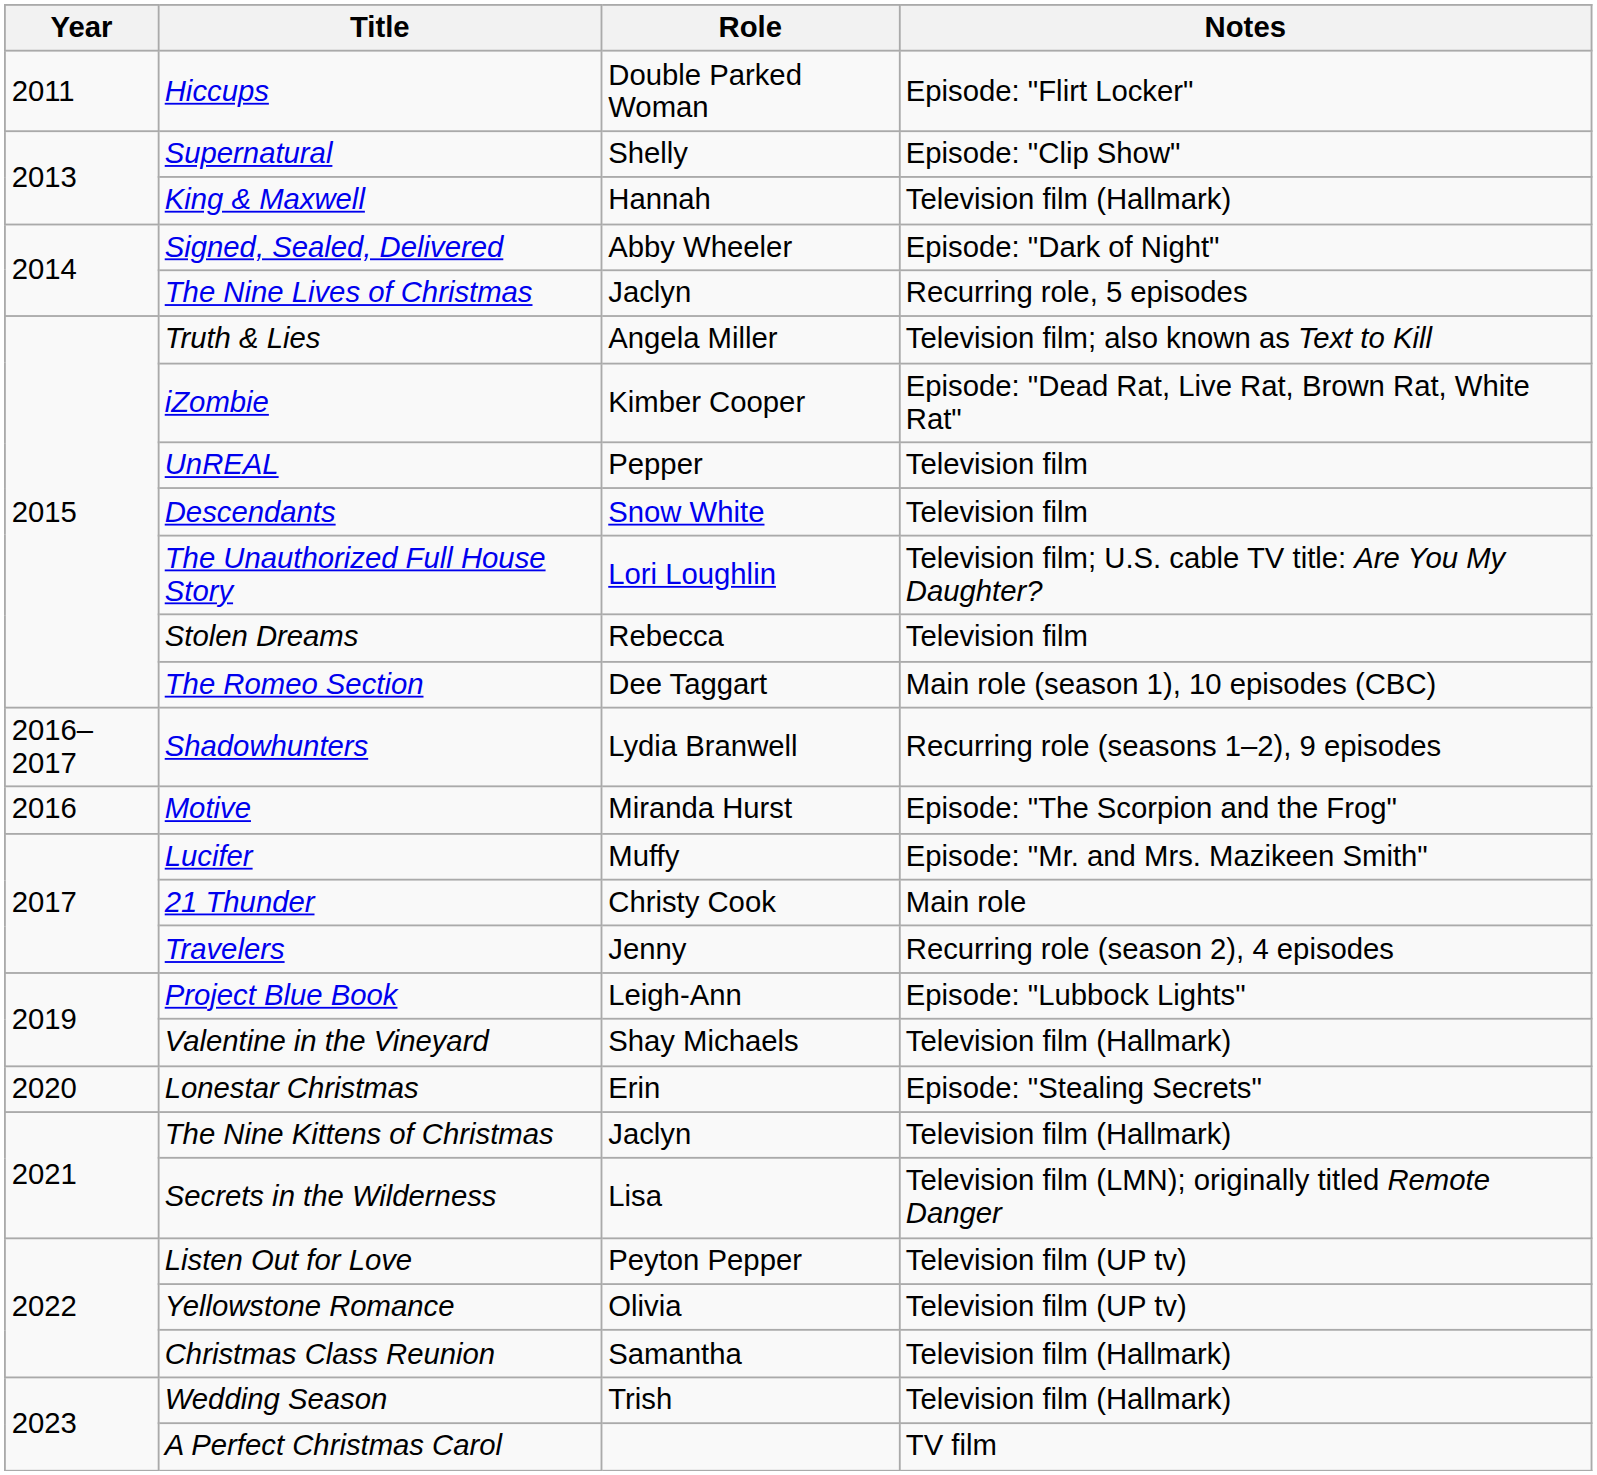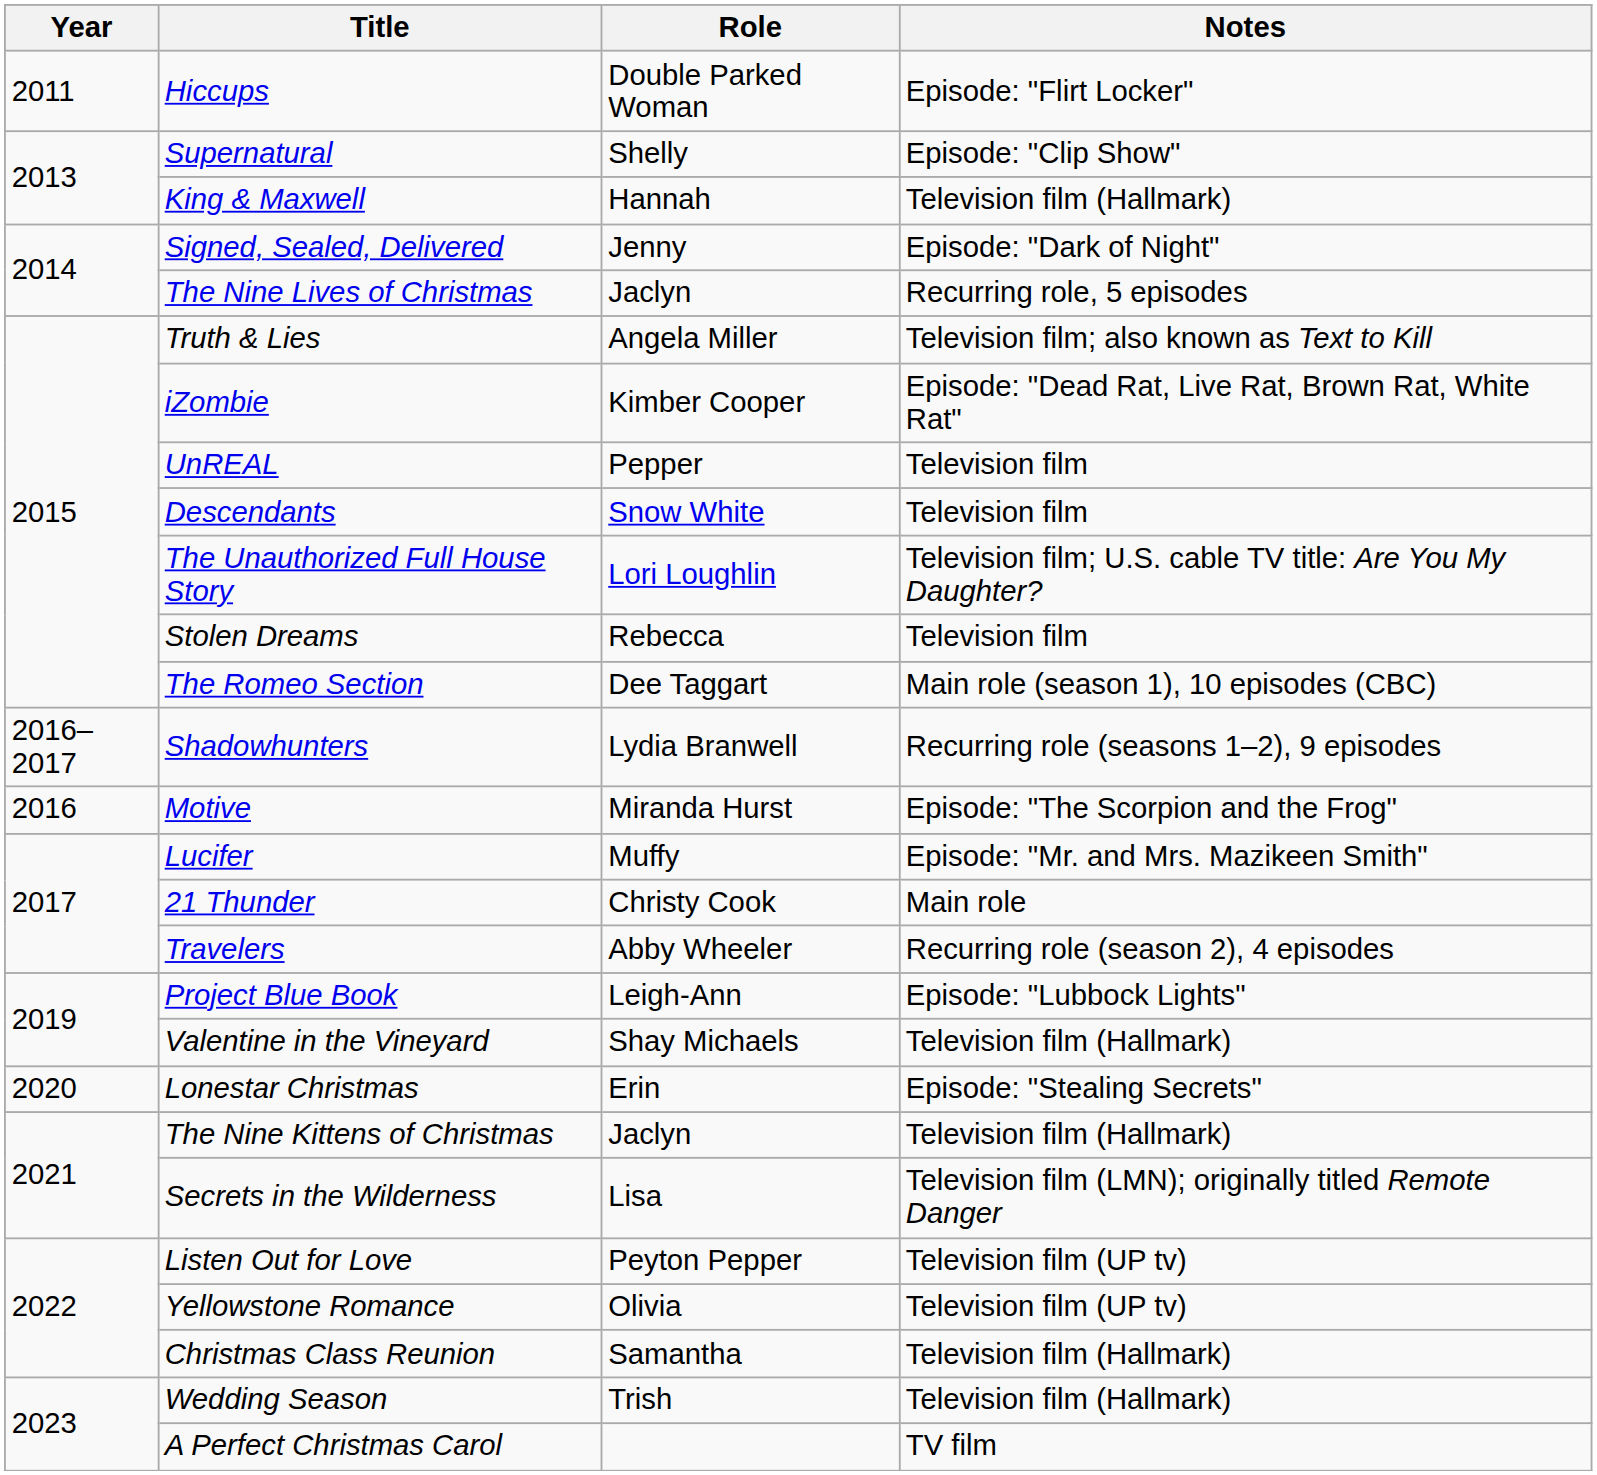Signed, Sealed, Delivered | Role: Abby Wheeler -> Jenny
Travelers | Role: Jenny -> Abby Wheeler
